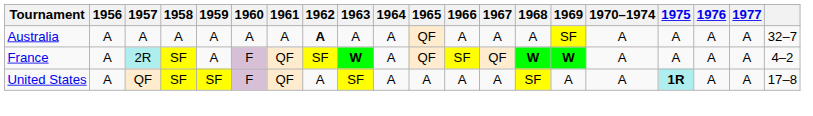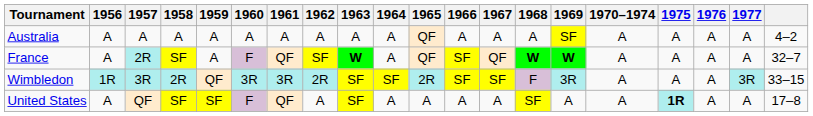Australia | 1962: bold -> normal
Australia | column 20: 32–7 -> 4–2
France | column 20: 4–2 -> 32–7
+ row: Wimbledon | 1R | 3R | 2R | QF | 3R | 3R | 2R | SF | SF | 2R | SF | SF | F | 3R | A | A | A | 3R | 33–15
